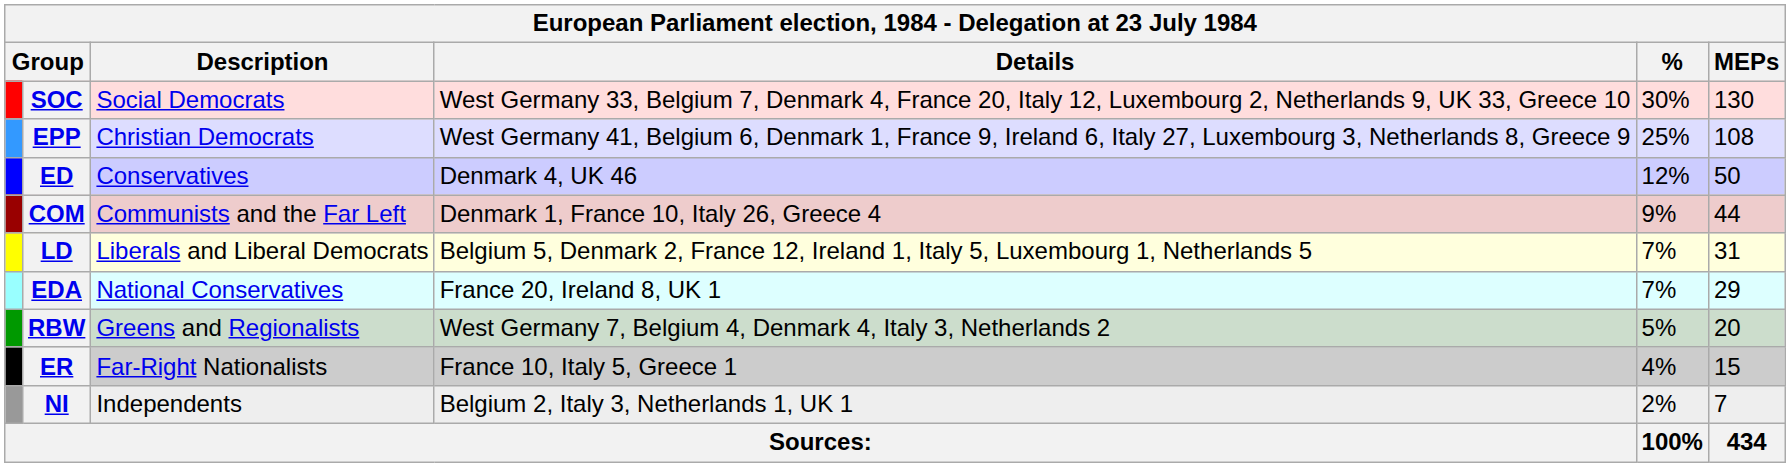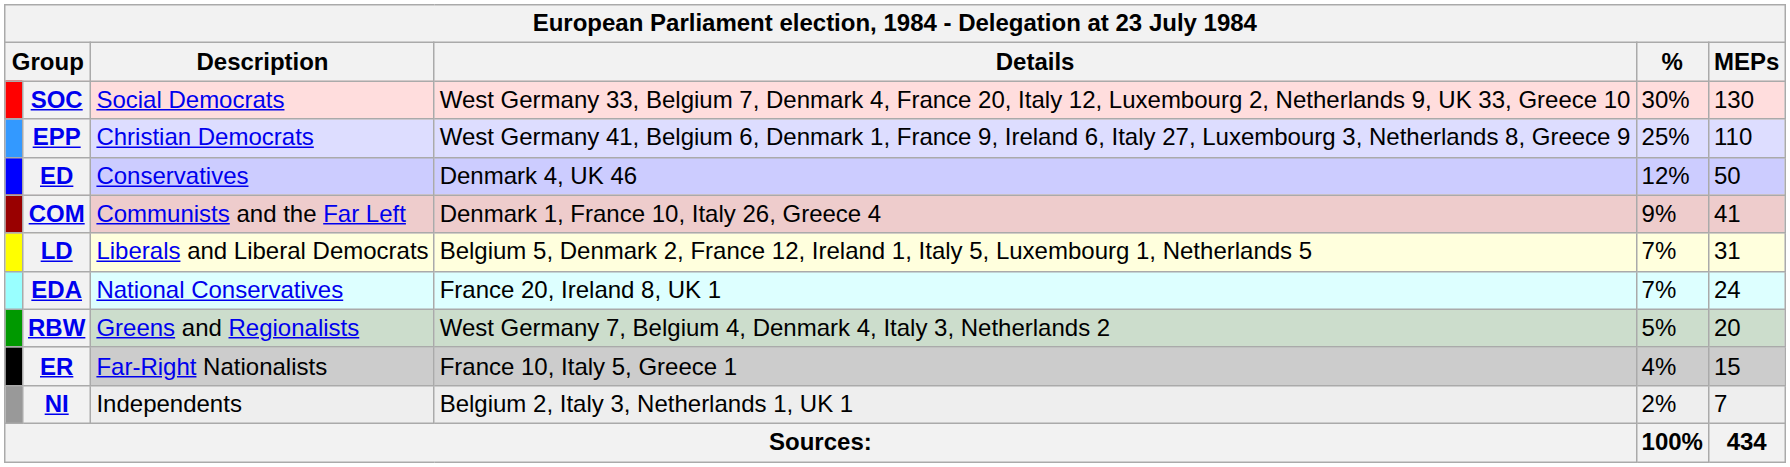EPP | MEPs: 108 -> 110
COM | MEPs: 44 -> 41
EDA | MEPs: 29 -> 24
